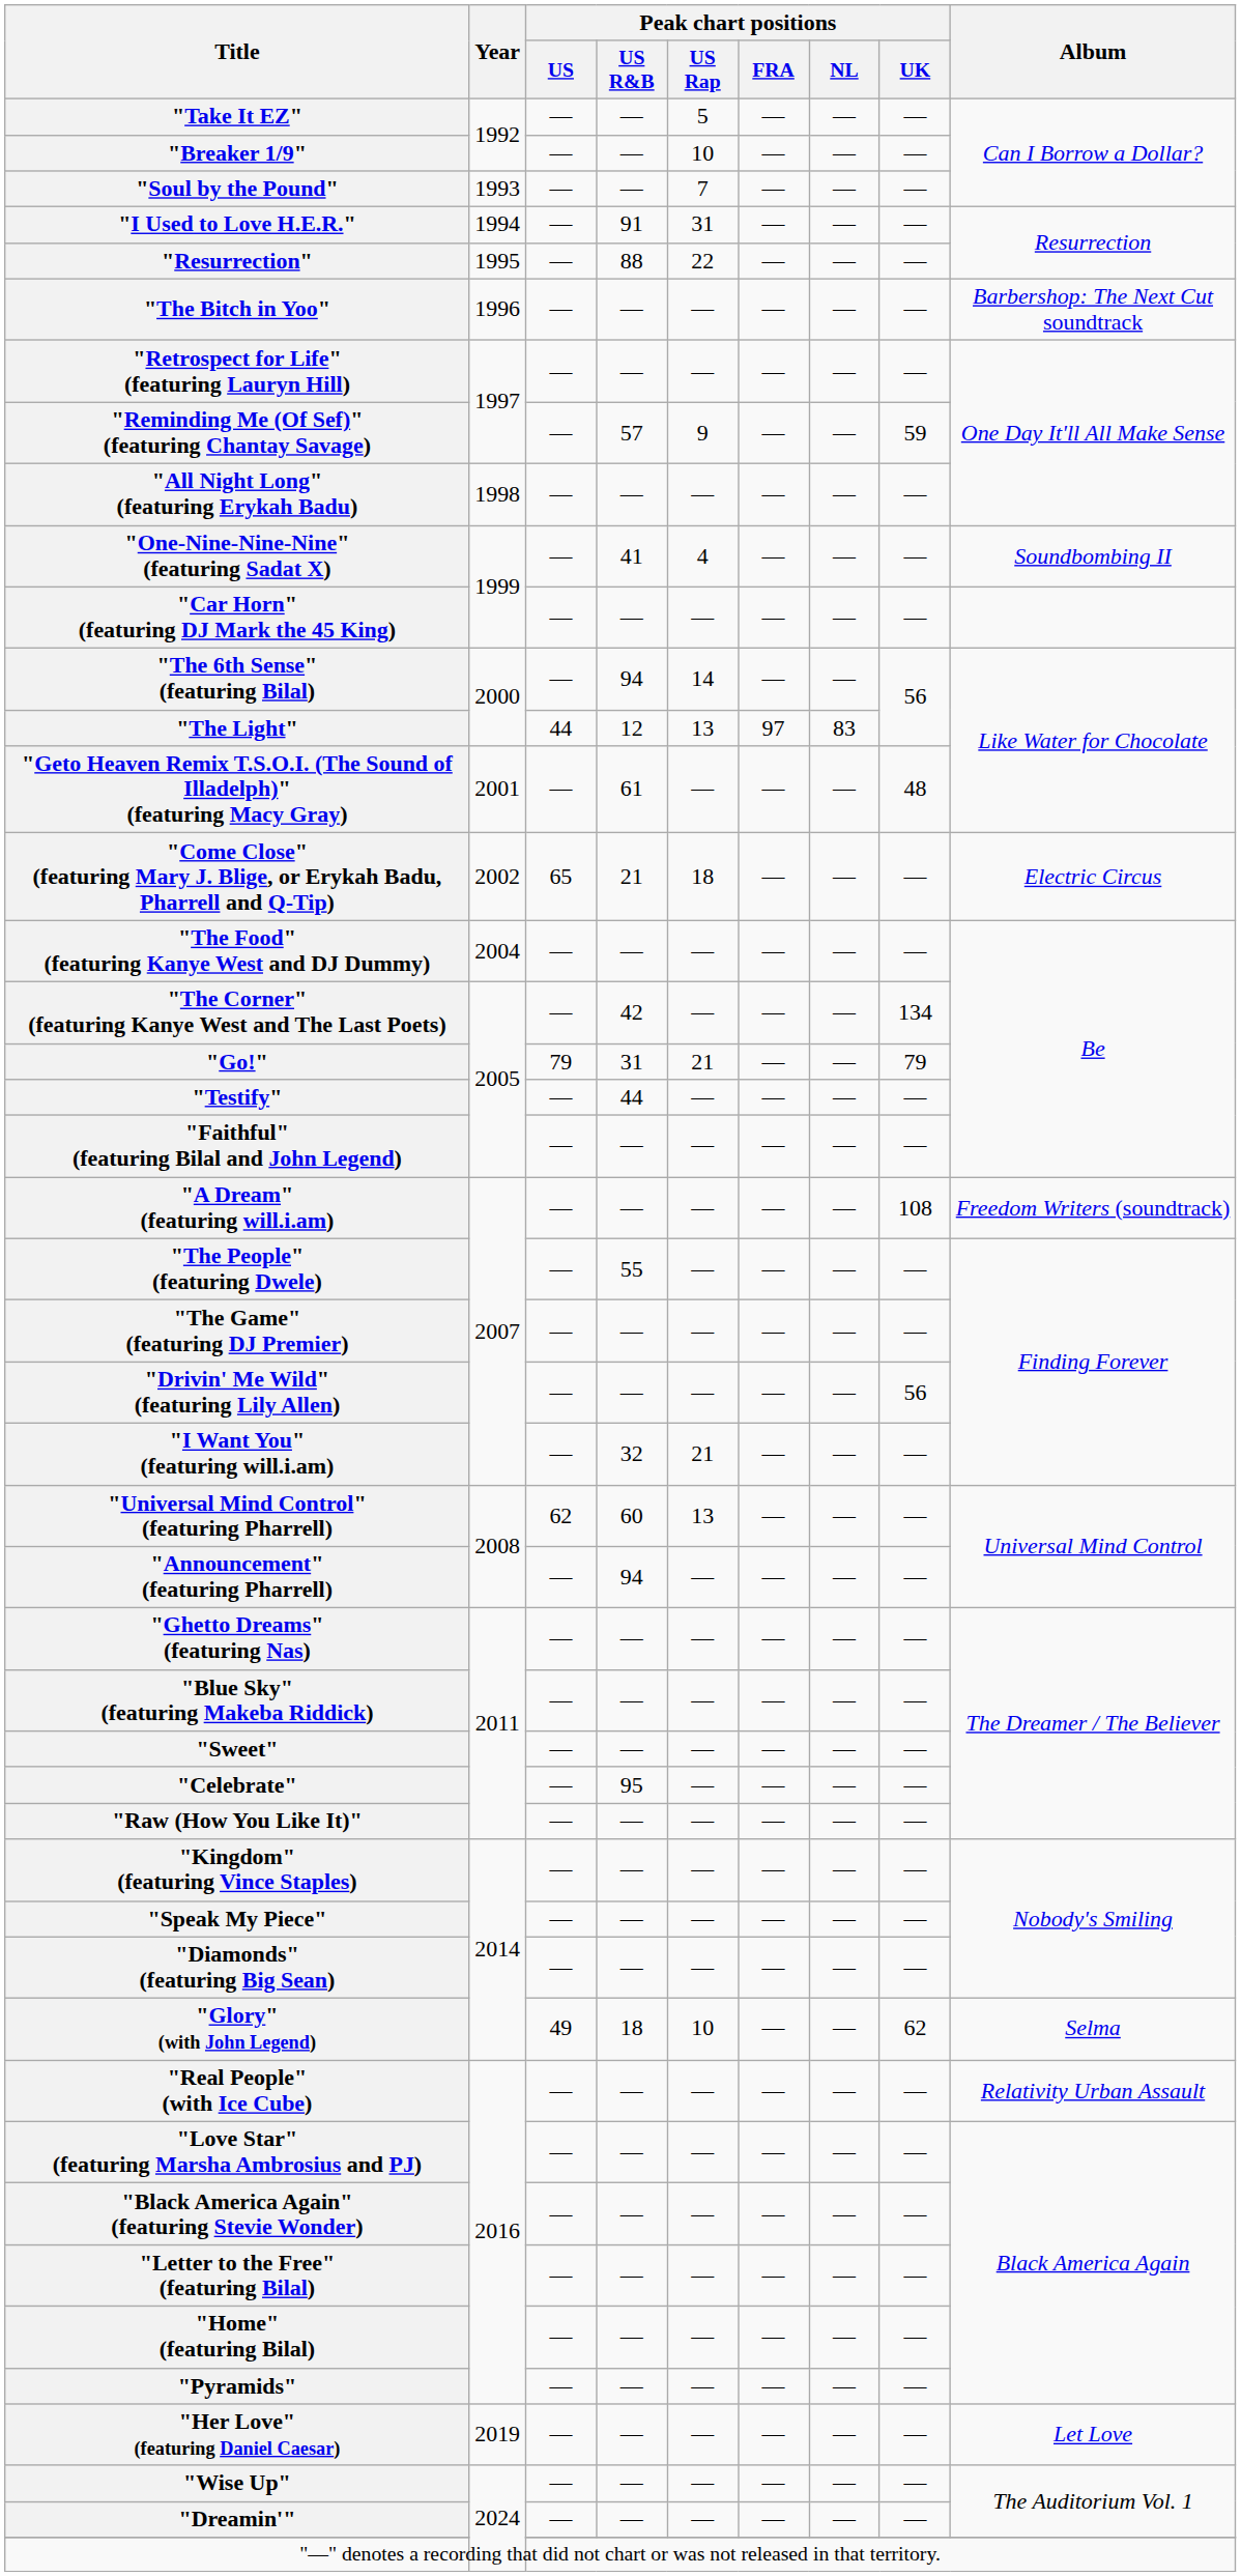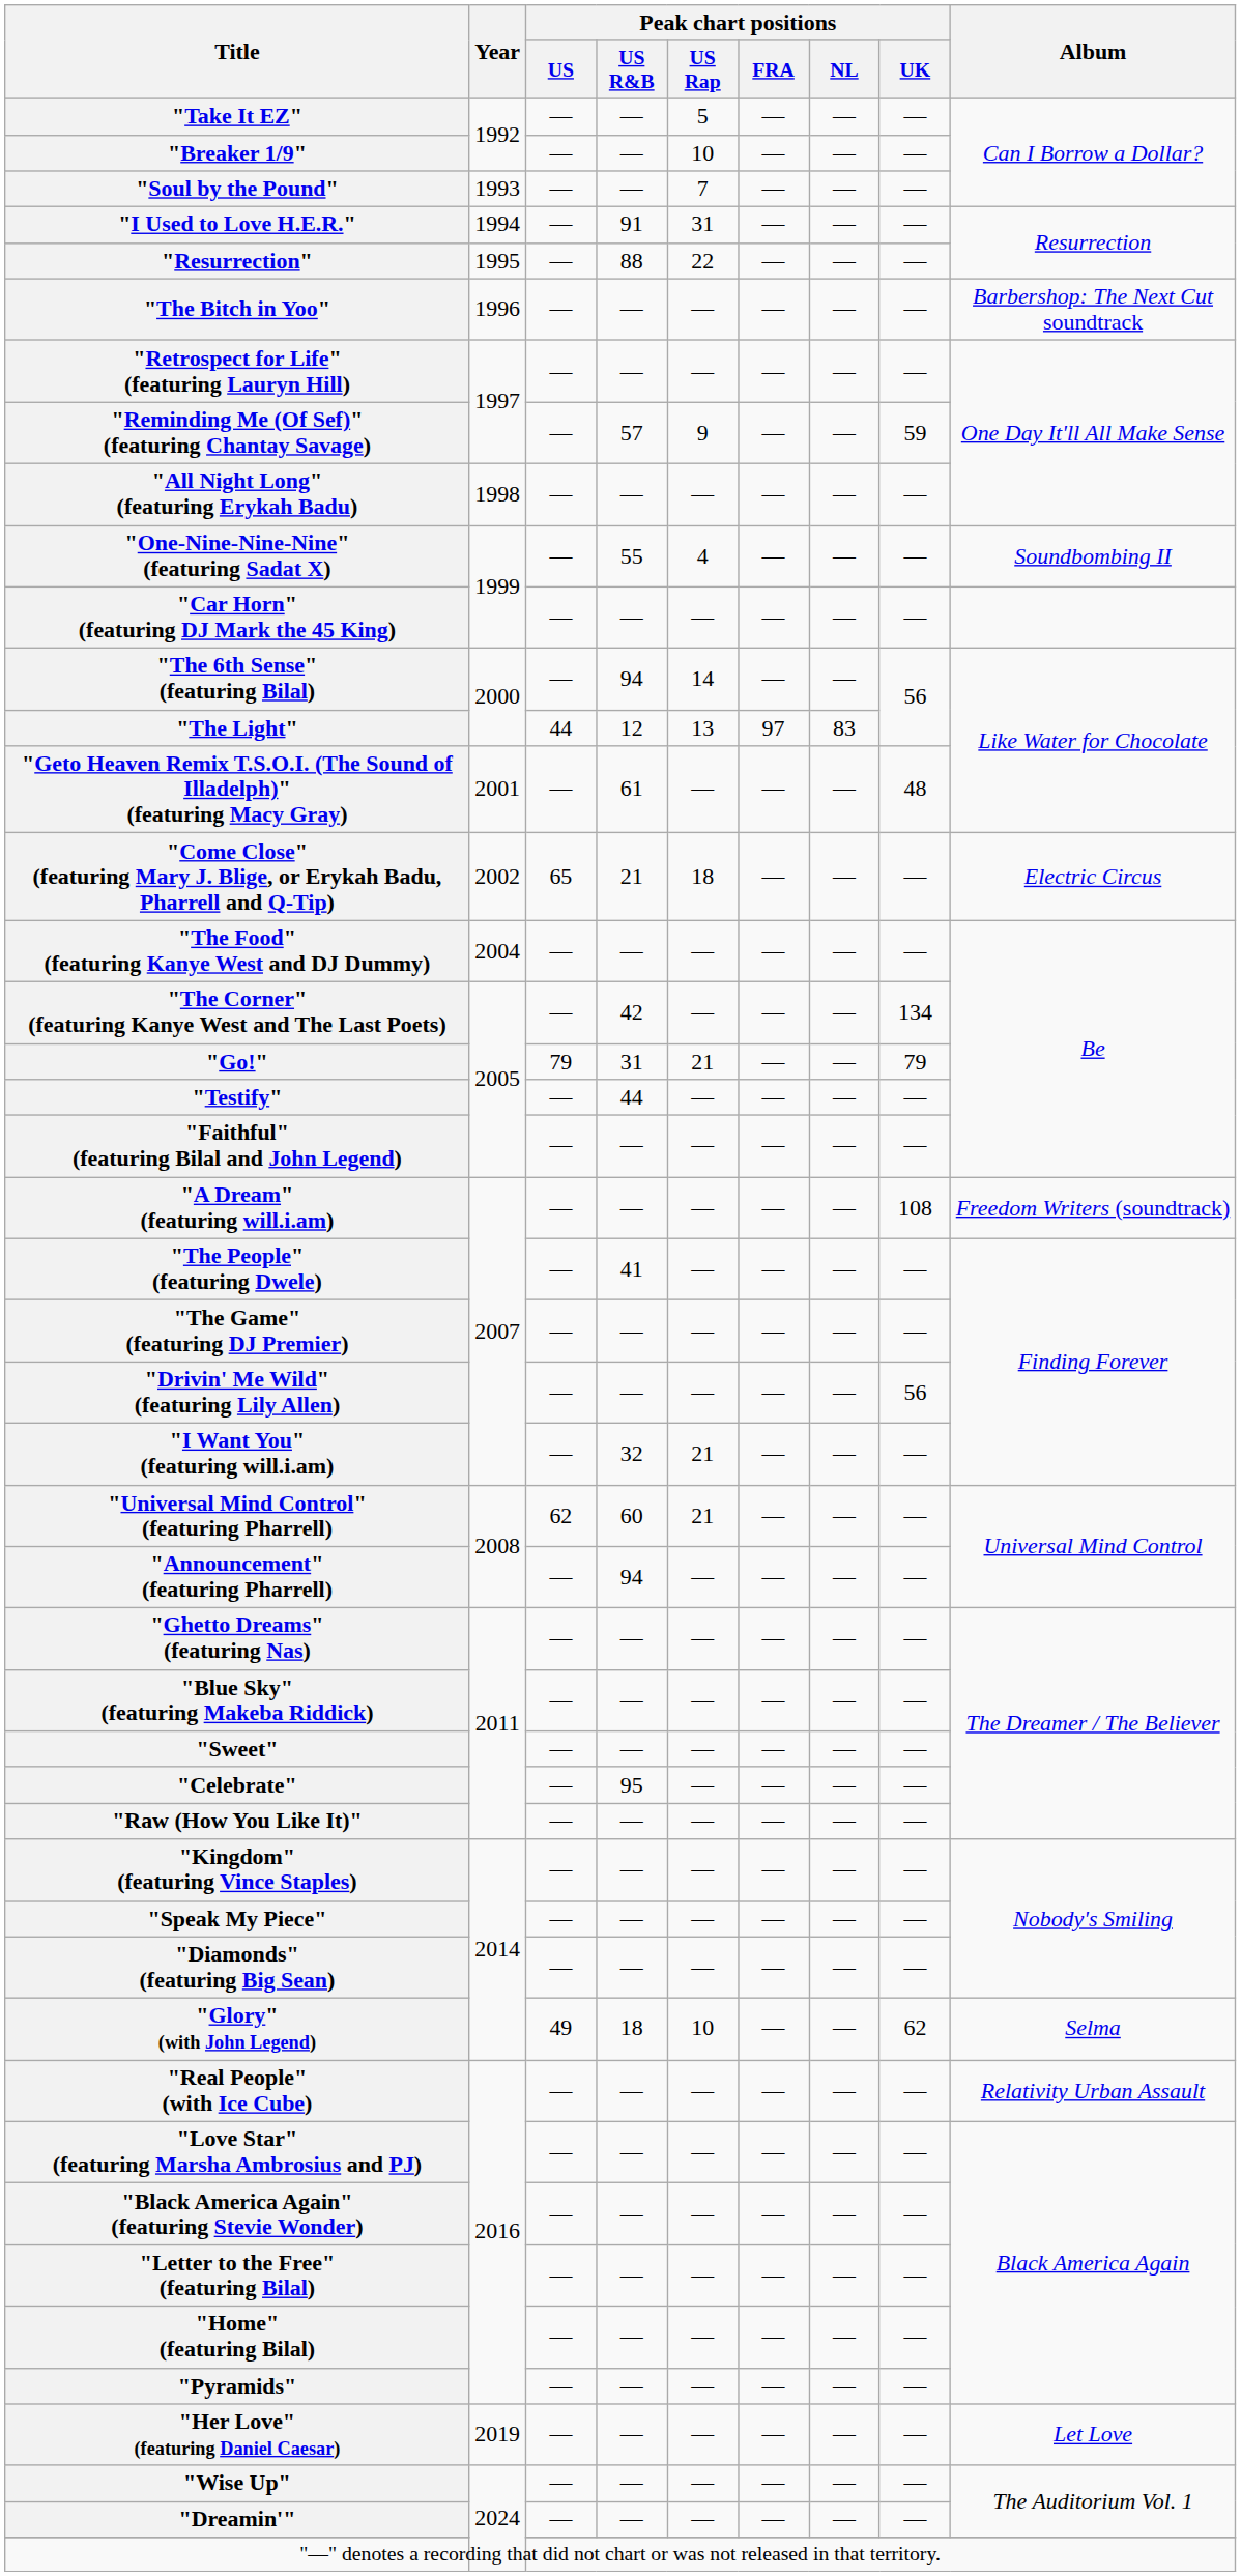"One-Nine-Nine-Nine" (featuring Sadat X) | Peak chart positions / US R&B: 41 -> 55
"The People" (featuring Dwele) | Peak chart positions / US R&B: 55 -> 41
"Universal Mind Control" (featuring Pharrell) | Peak chart positions / US Rap: 13 -> 21
